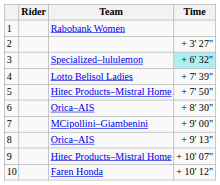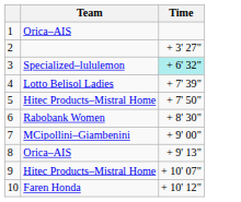- column: Rider
1 | Team: Rabobank Women -> Orica–AIS
6 | Team: Orica–AIS -> Rabobank Women
